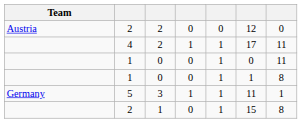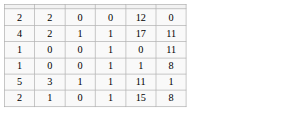- column: Team | Austria | Germany
